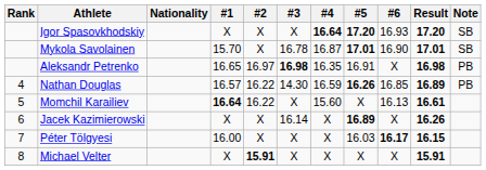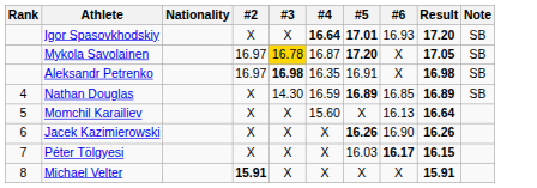- column: #1 | X | 15.70 | 16.65 | 16.57 | 16.64 | X | 16.00 | X
Igor Spasovkhodskiy | #5: 17.20 -> 17.01
Mykola Savolainen | #2: X -> 16.97
Mykola Savolainen | #3: no background -> gold background
Mykola Savolainen | #5: 17.01 -> 17.20
Mykola Savolainen | #6: 16.90 -> X
Mykola Savolainen | Result: 17.01 -> 17.05
Aleksandr Petrenko | Note: PB -> SB
Nathan Douglas | #2: 16.22 -> X
Nathan Douglas | #5: 16.26 -> 16.89
Nathan Douglas | Note: PB -> SB
Momchil Karailiev | #2: 16.22 -> X
Momchil Karailiev | Result: 16.61 -> 16.64
Jacek Kazimierowski | #3: 16.14 -> X
Jacek Kazimierowski | #5: 16.89 -> 16.26
Jacek Kazimierowski | #6: X -> 16.90
